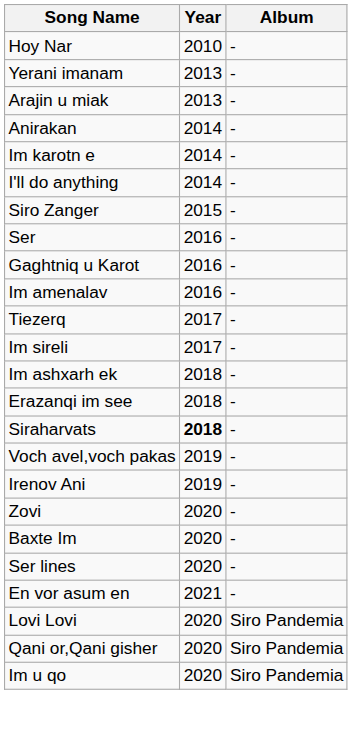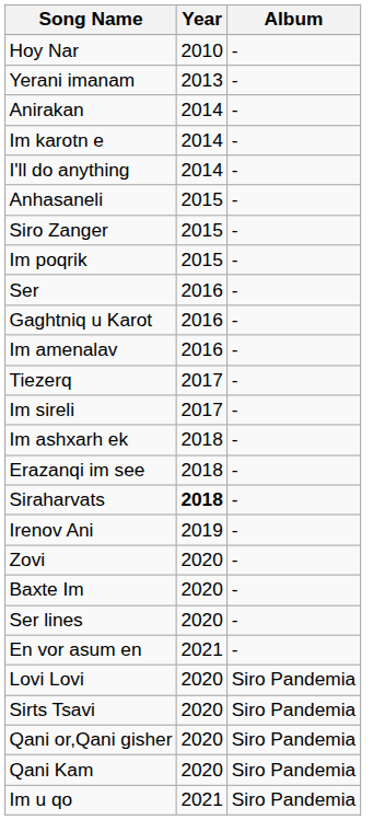- row: Arajin u miak | 2013 | -
+ row: Anhasaneli | 2015 | -
+ row: Im poqrik | 2015 | -
- row: Voch avel,voch pakas | 2019 | -
+ row: Sirts Tsavi | 2020 | Siro Pandemia
+ row: Qani Kam | 2020 | Siro Pandemia
Im u qo | Year: 2020 -> 2021
